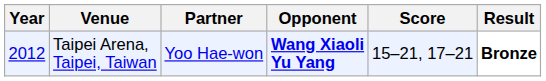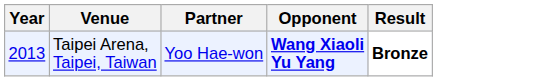- column: Score | 15–21, 17–21
Taipei Arena, Taipei, Taiwan | Year: 2012 -> 2013
